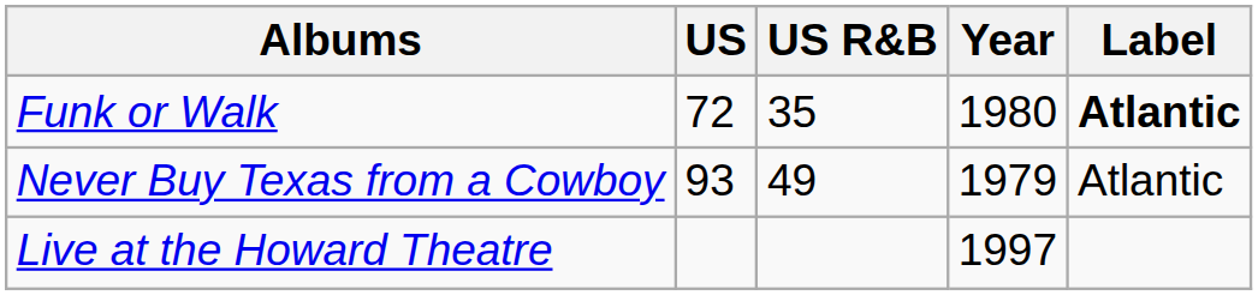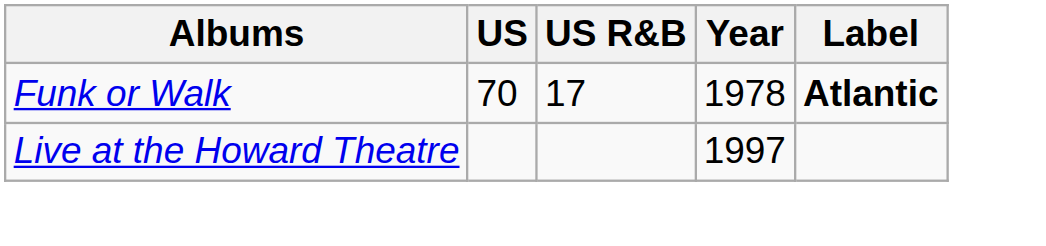Funk or Walk | US: 72 -> 70
Funk or Walk | US R&B: 35 -> 17
Funk or Walk | Year: 1980 -> 1978
- row: Never Buy Texas from a Cowboy | 93 | 49 | 1979 | Atlantic
